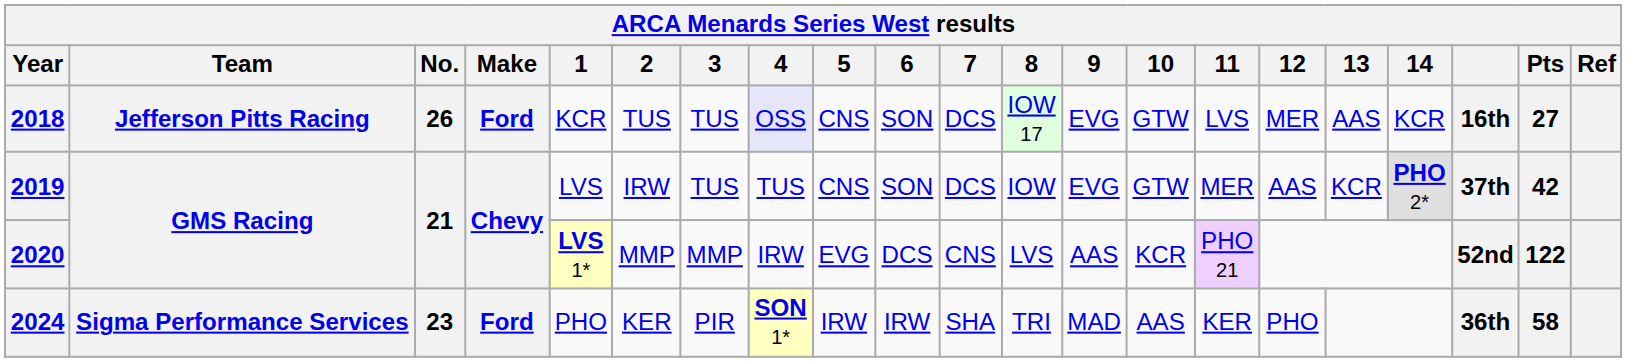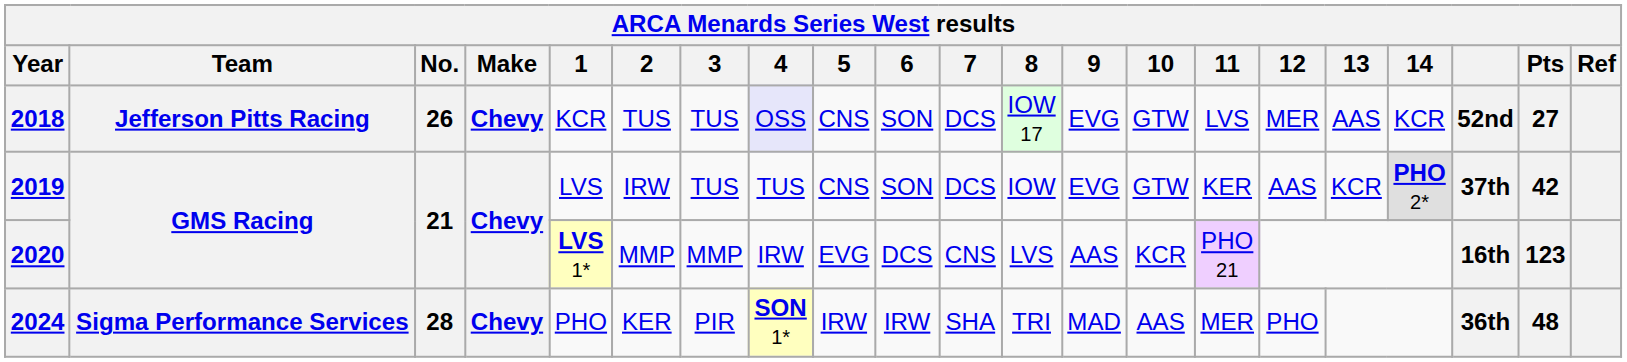2018 | Make: Ford -> Chevy
2018 | column 19: 16th -> 52nd
2019 | 11: MER -> KER
2020 | column 19: 52nd -> 16th
2020 | Pts: 122 -> 123
2024 | No.: 23 -> 28
2024 | Make: Ford -> Chevy
2024 | 11: KER -> MER
2024 | Pts: 58 -> 48
